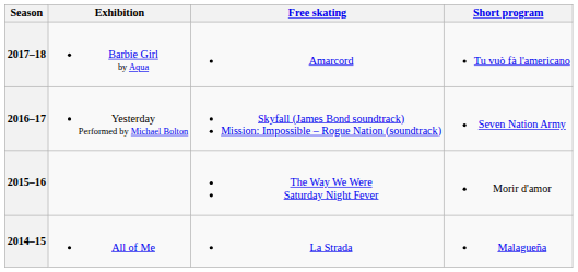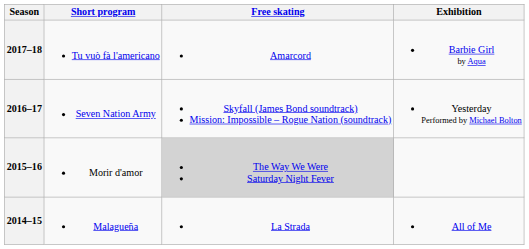columns swapped: Short program <-> Exhibition
2015–16 | Free skating: no background -> lightgrey background
